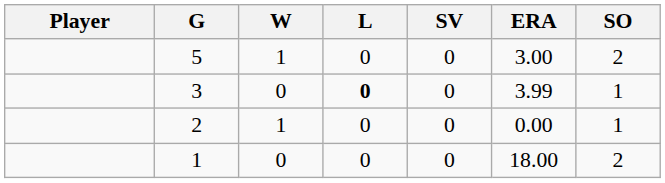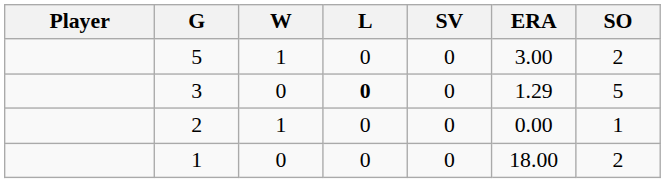3 | ERA: 3.99 -> 1.29
3 | SO: 1 -> 5
